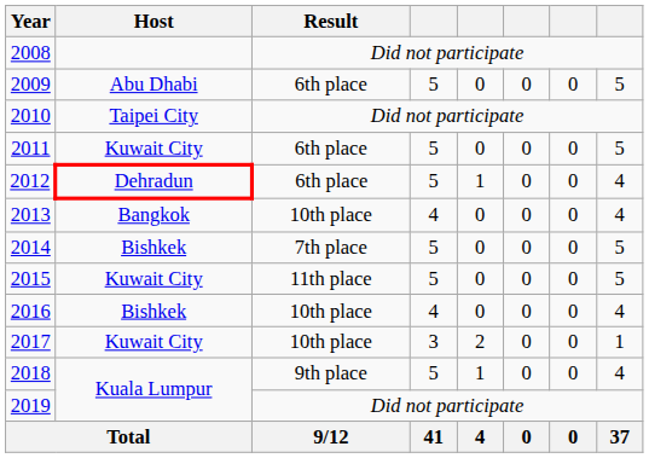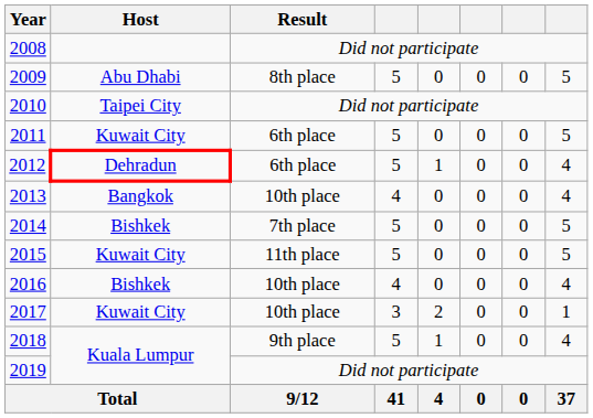2009 | Result: 6th place -> 8th place
